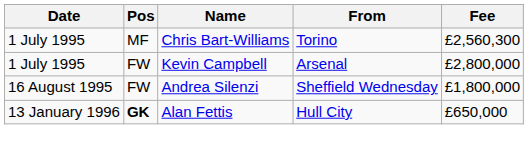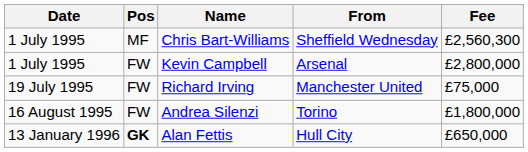Chris Bart-Williams | From: Torino -> Sheffield Wednesday
+ row: 19 July 1995 | FW | Richard Irving | Manchester United | £75,000
Andrea Silenzi | From: Sheffield Wednesday -> Torino
